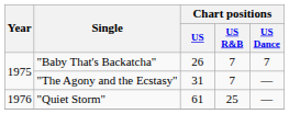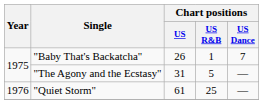"Baby That's Backatcha" | Chart positions / US R&B: 7 -> 1
"The Agony and the Ecstasy" | Chart positions / US R&B: 7 -> 5
